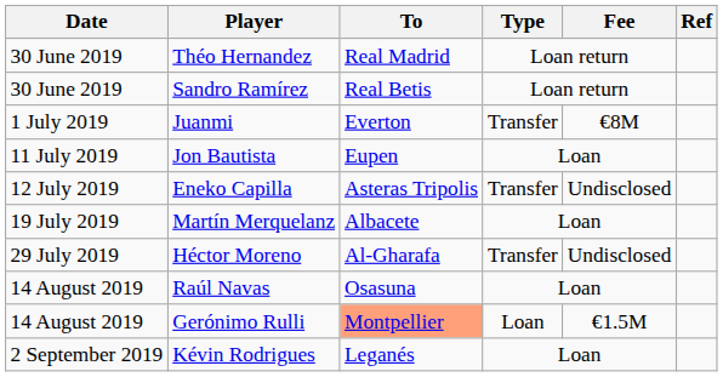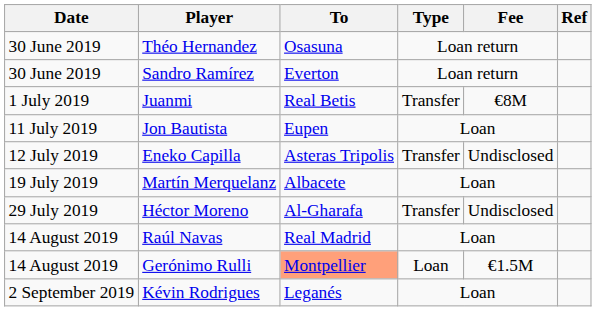Théo Hernandez | To: Real Madrid -> Osasuna
Sandro Ramírez | To: Real Betis -> Everton
Juanmi | To: Everton -> Real Betis
Raúl Navas | To: Osasuna -> Real Madrid
